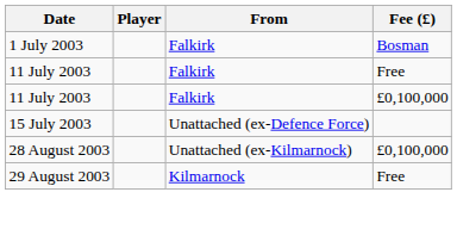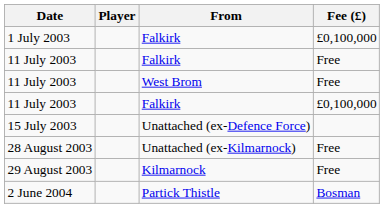1 July 2003 | Fee (£): Bosman -> £0,100,000
+ row: 11 July 2003 | West Brom | Free
28 August 2003 | Fee (£): £0,100,000 -> Free
+ row: 2 June 2004 | Partick Thistle | Bosman
